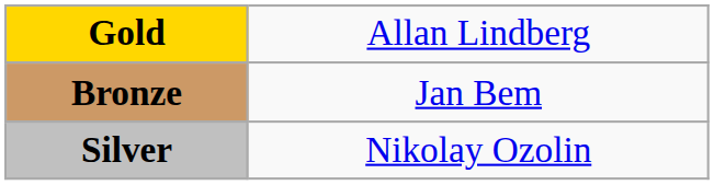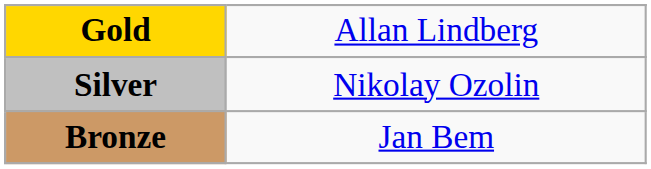rows swapped: Silver <-> Bronze
